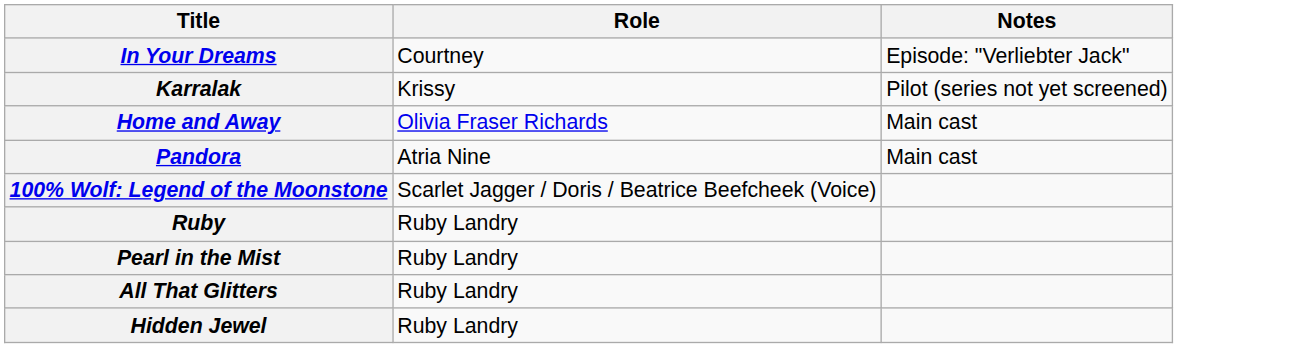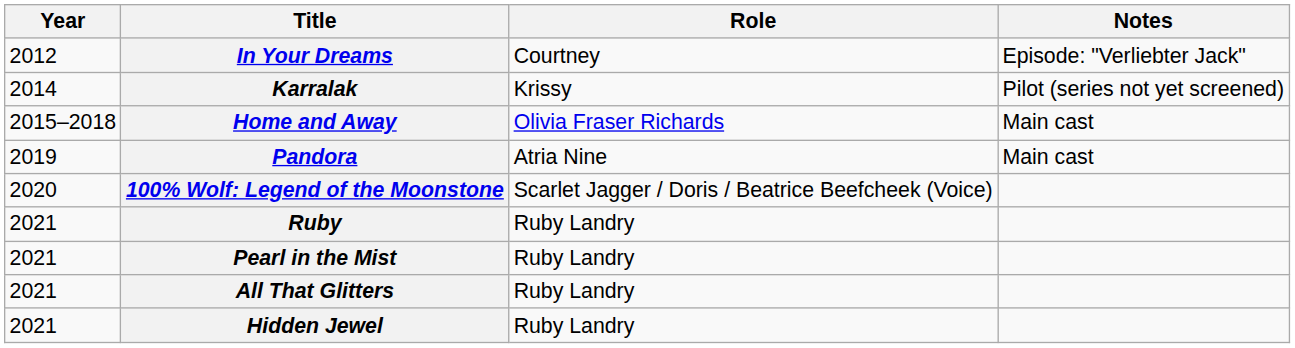+ column: Year | 2012 | 2014 | 2015–2018 | 2019 | 2020 | 2021 | 2021 | 2021 | 2021
